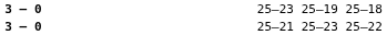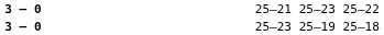rows swapped: 25–23 25–19 25–18 <-> 25–21 25–23 25–22
